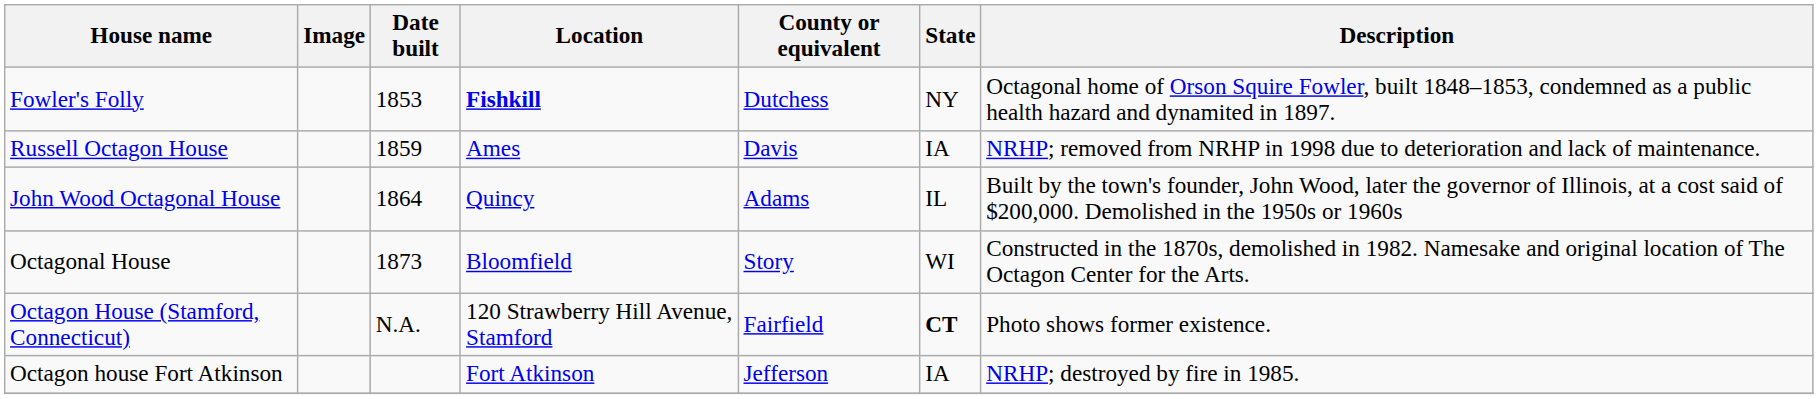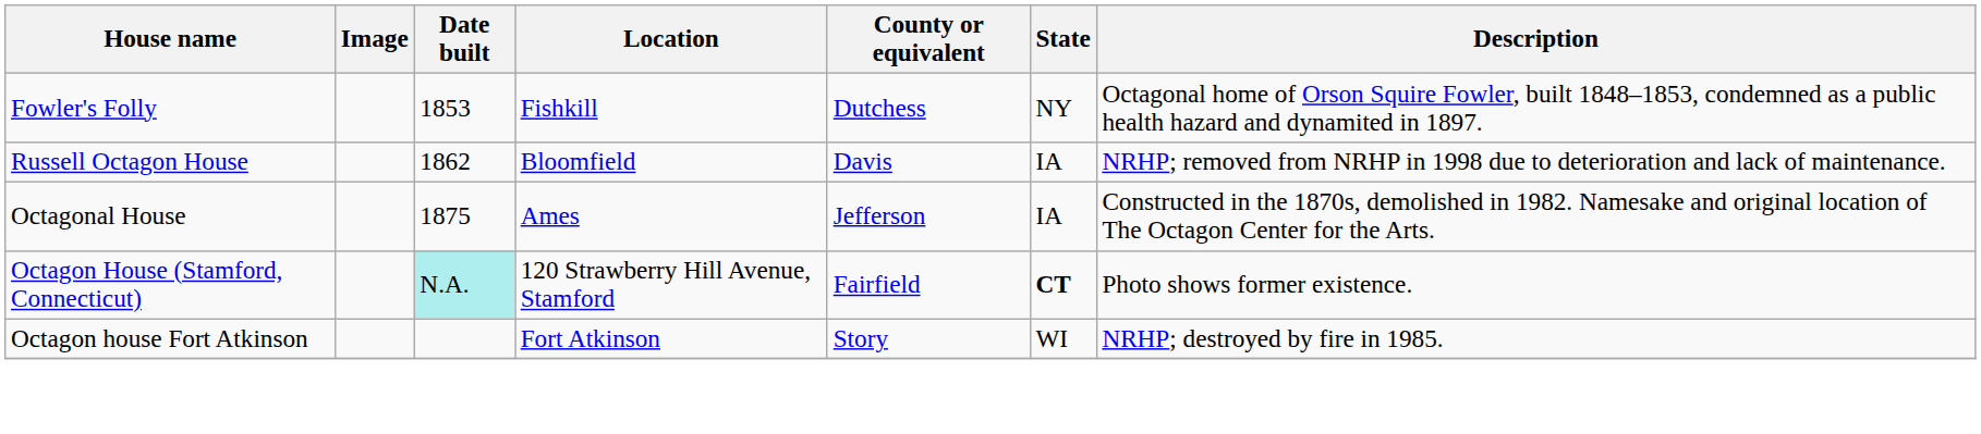Fowler's Folly | Location: bold -> normal
Russell Octagon House | Date built: 1859 -> 1862
Russell Octagon House | Location: Ames -> Bloomfield
- row: John Wood Octagonal House | 1864 | Quincy | Adams | IL | Built by the town's founder, John Wood, later the governor of Illinois, at a cost said of $200,000. Demolished in the 1950s or 1960s
Octagonal House | Date built: 1873 -> 1875
Octagonal House | Location: Bloomfield -> Ames
Octagonal House | County or equivalent: Story -> Jefferson
Octagonal House | State: WI -> IA
Octagon House (Stamford, Connecticut) | Date built: no background -> paleturquoise background
Octagon house Fort Atkinson | County or equivalent: Jefferson -> Story
Octagon house Fort Atkinson | State: IA -> WI
